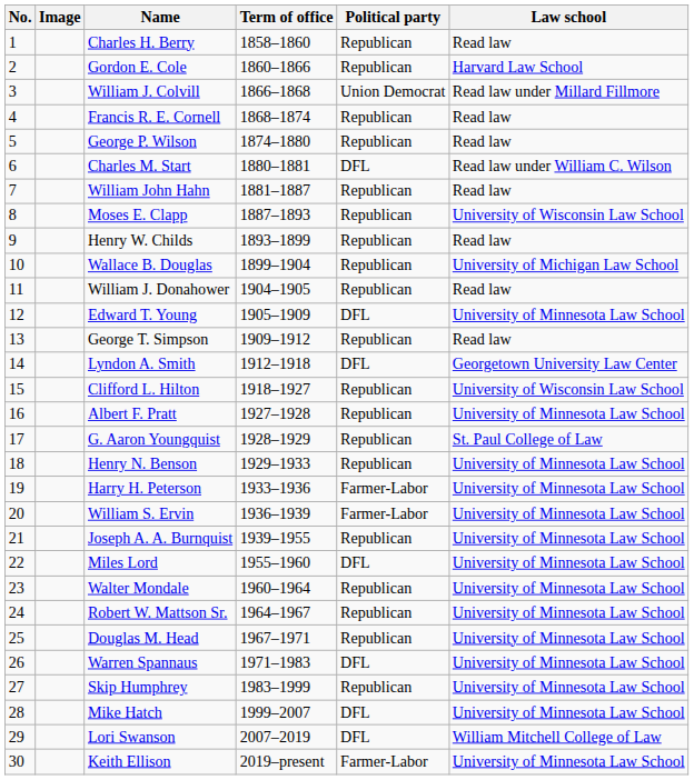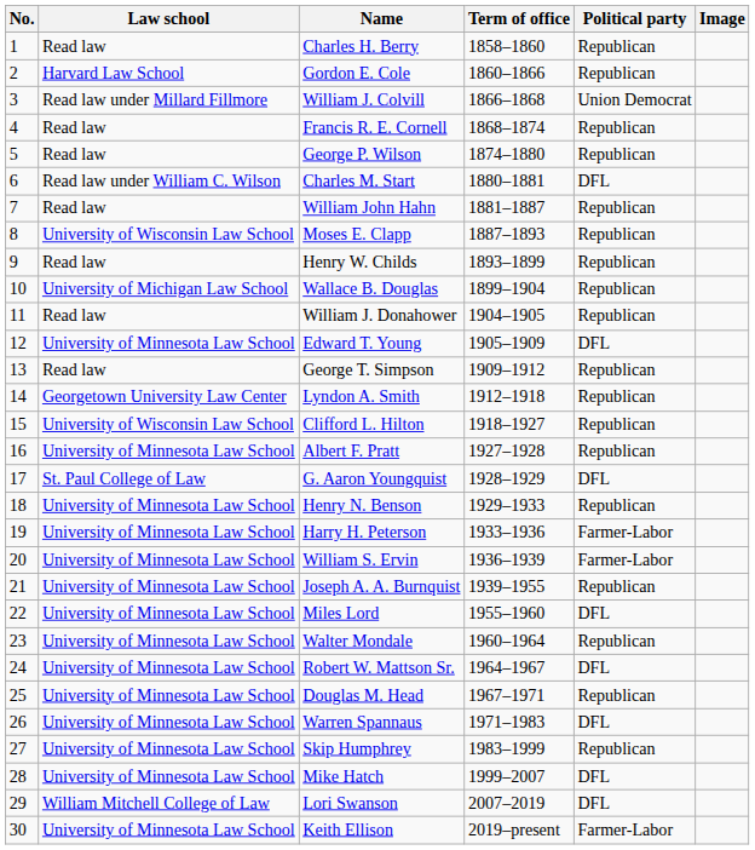columns swapped: Image <-> Law school
Lyndon A. Smith | Political party: DFL -> Republican
G. Aaron Youngquist | Political party: Republican -> DFL
Robert W. Mattson Sr. | Political party: Republican -> DFL
